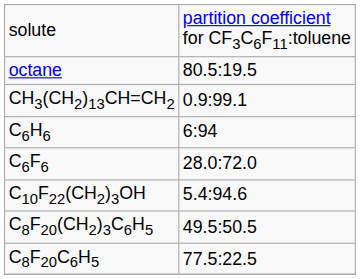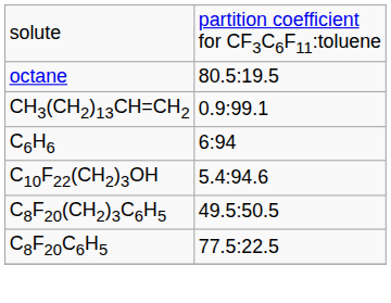- row: C6F6 | 28.0:72.0
